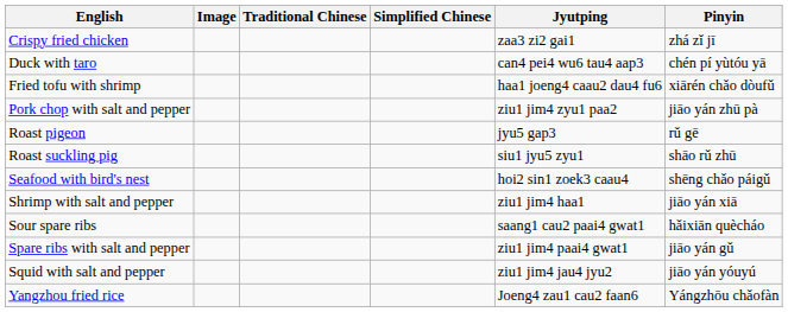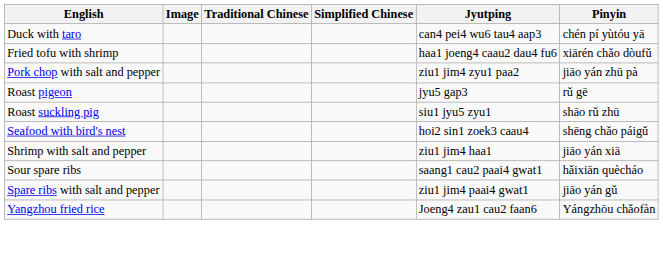- row: Crispy fried chicken | zaa3 zi2 gai1 | zhá zǐ jī
- row: Squid with salt and pepper | ziu1 jim4 jau4 jyu2 | jiāo yán yóuyú
